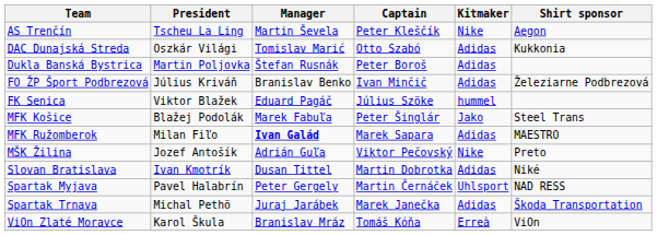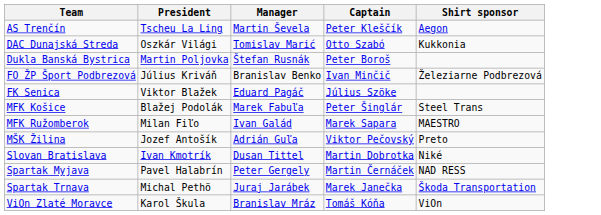- column: Kitmaker | Nike | Adidas | Adidas | Adidas | hummel | Jako | Adidas | Nike | Adidas | Uhlsport | Adidas | Erreà
MFK Ružomberok | Manager: bold -> normal
